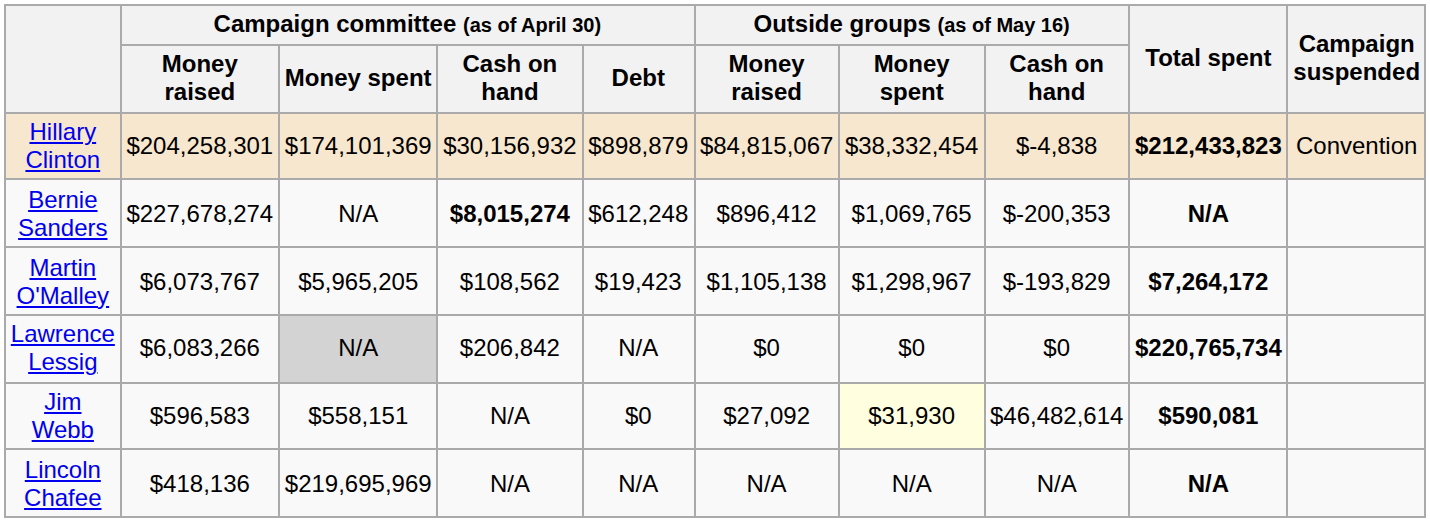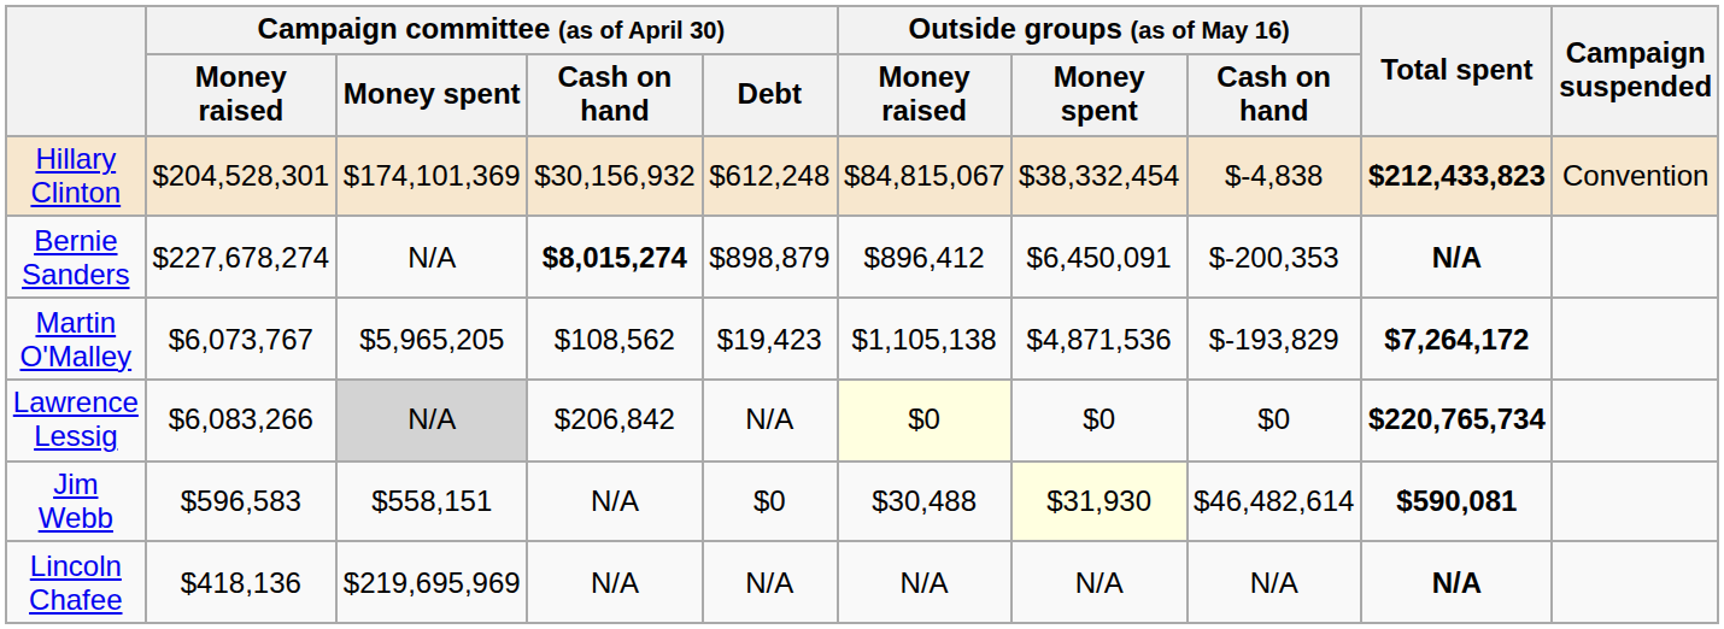Hillary Clinton | Campaign committee (as of April 30) / Money raised: $204,258,301 -> $204,528,301
Hillary Clinton | Campaign committee (as of April 30) / Debt: $898,879 -> $612,248
Bernie Sanders | Campaign committee (as of April 30) / Debt: $612,248 -> $898,879
Bernie Sanders | Outside groups (as of May 16) / Money spent: $1,069,765 -> $6,450,091
Martin O'Malley | Outside groups (as of May 16) / Money spent: $1,298,967 -> $4,871,536
Lawrence Lessig | Outside groups (as of May 16) / Money raised: no background -> lightyellow background
Jim Webb | Outside groups (as of May 16) / Money raised: $27,092 -> $30,488
